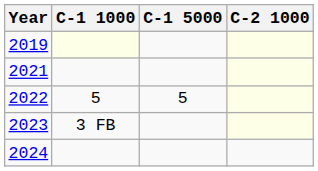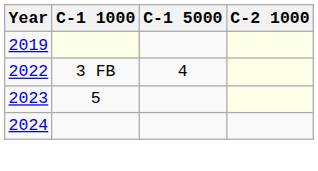- row: 2021
2022 | C-1 1000: 5 -> 3 FB
2022 | C-1 5000: 5 -> 4
2023 | C-1 1000: 3 FB -> 5
